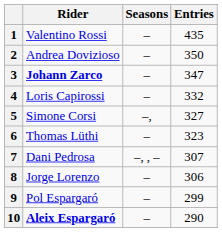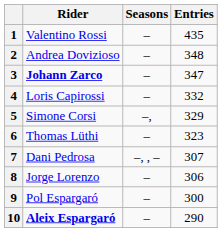2 | Entries: 350 -> 348
5 | Entries: 327 -> 329
9 | Entries: 299 -> 300
